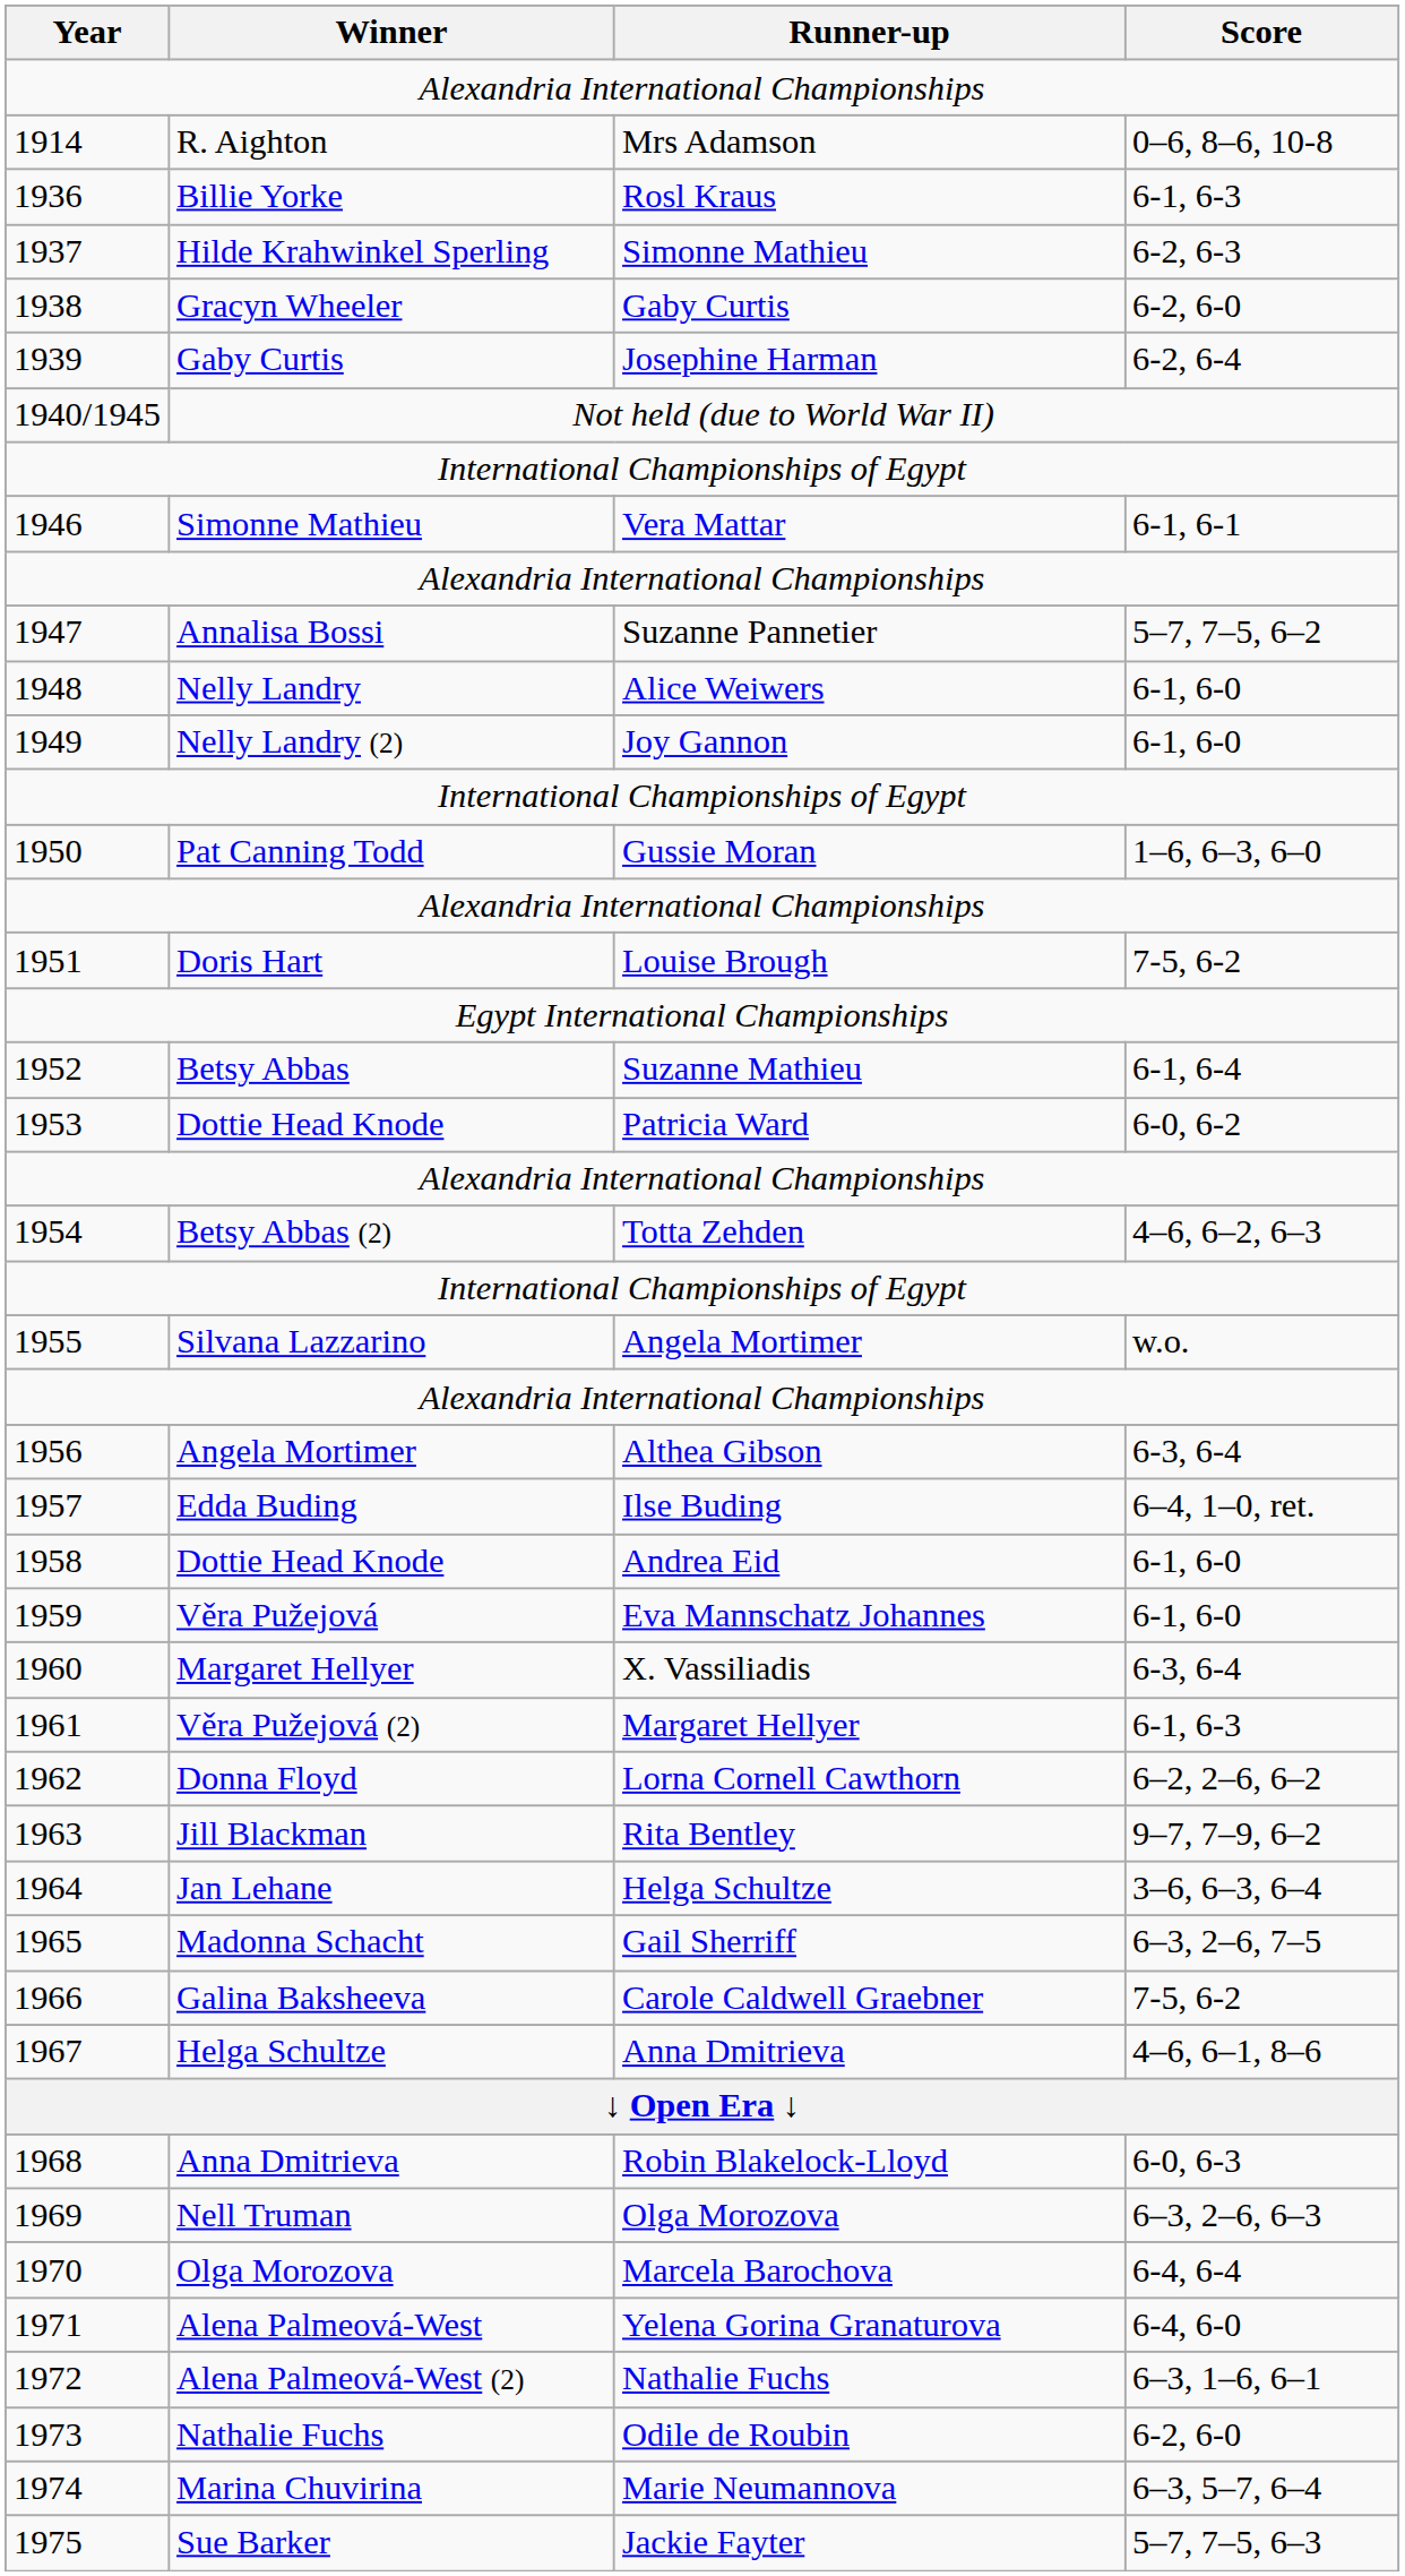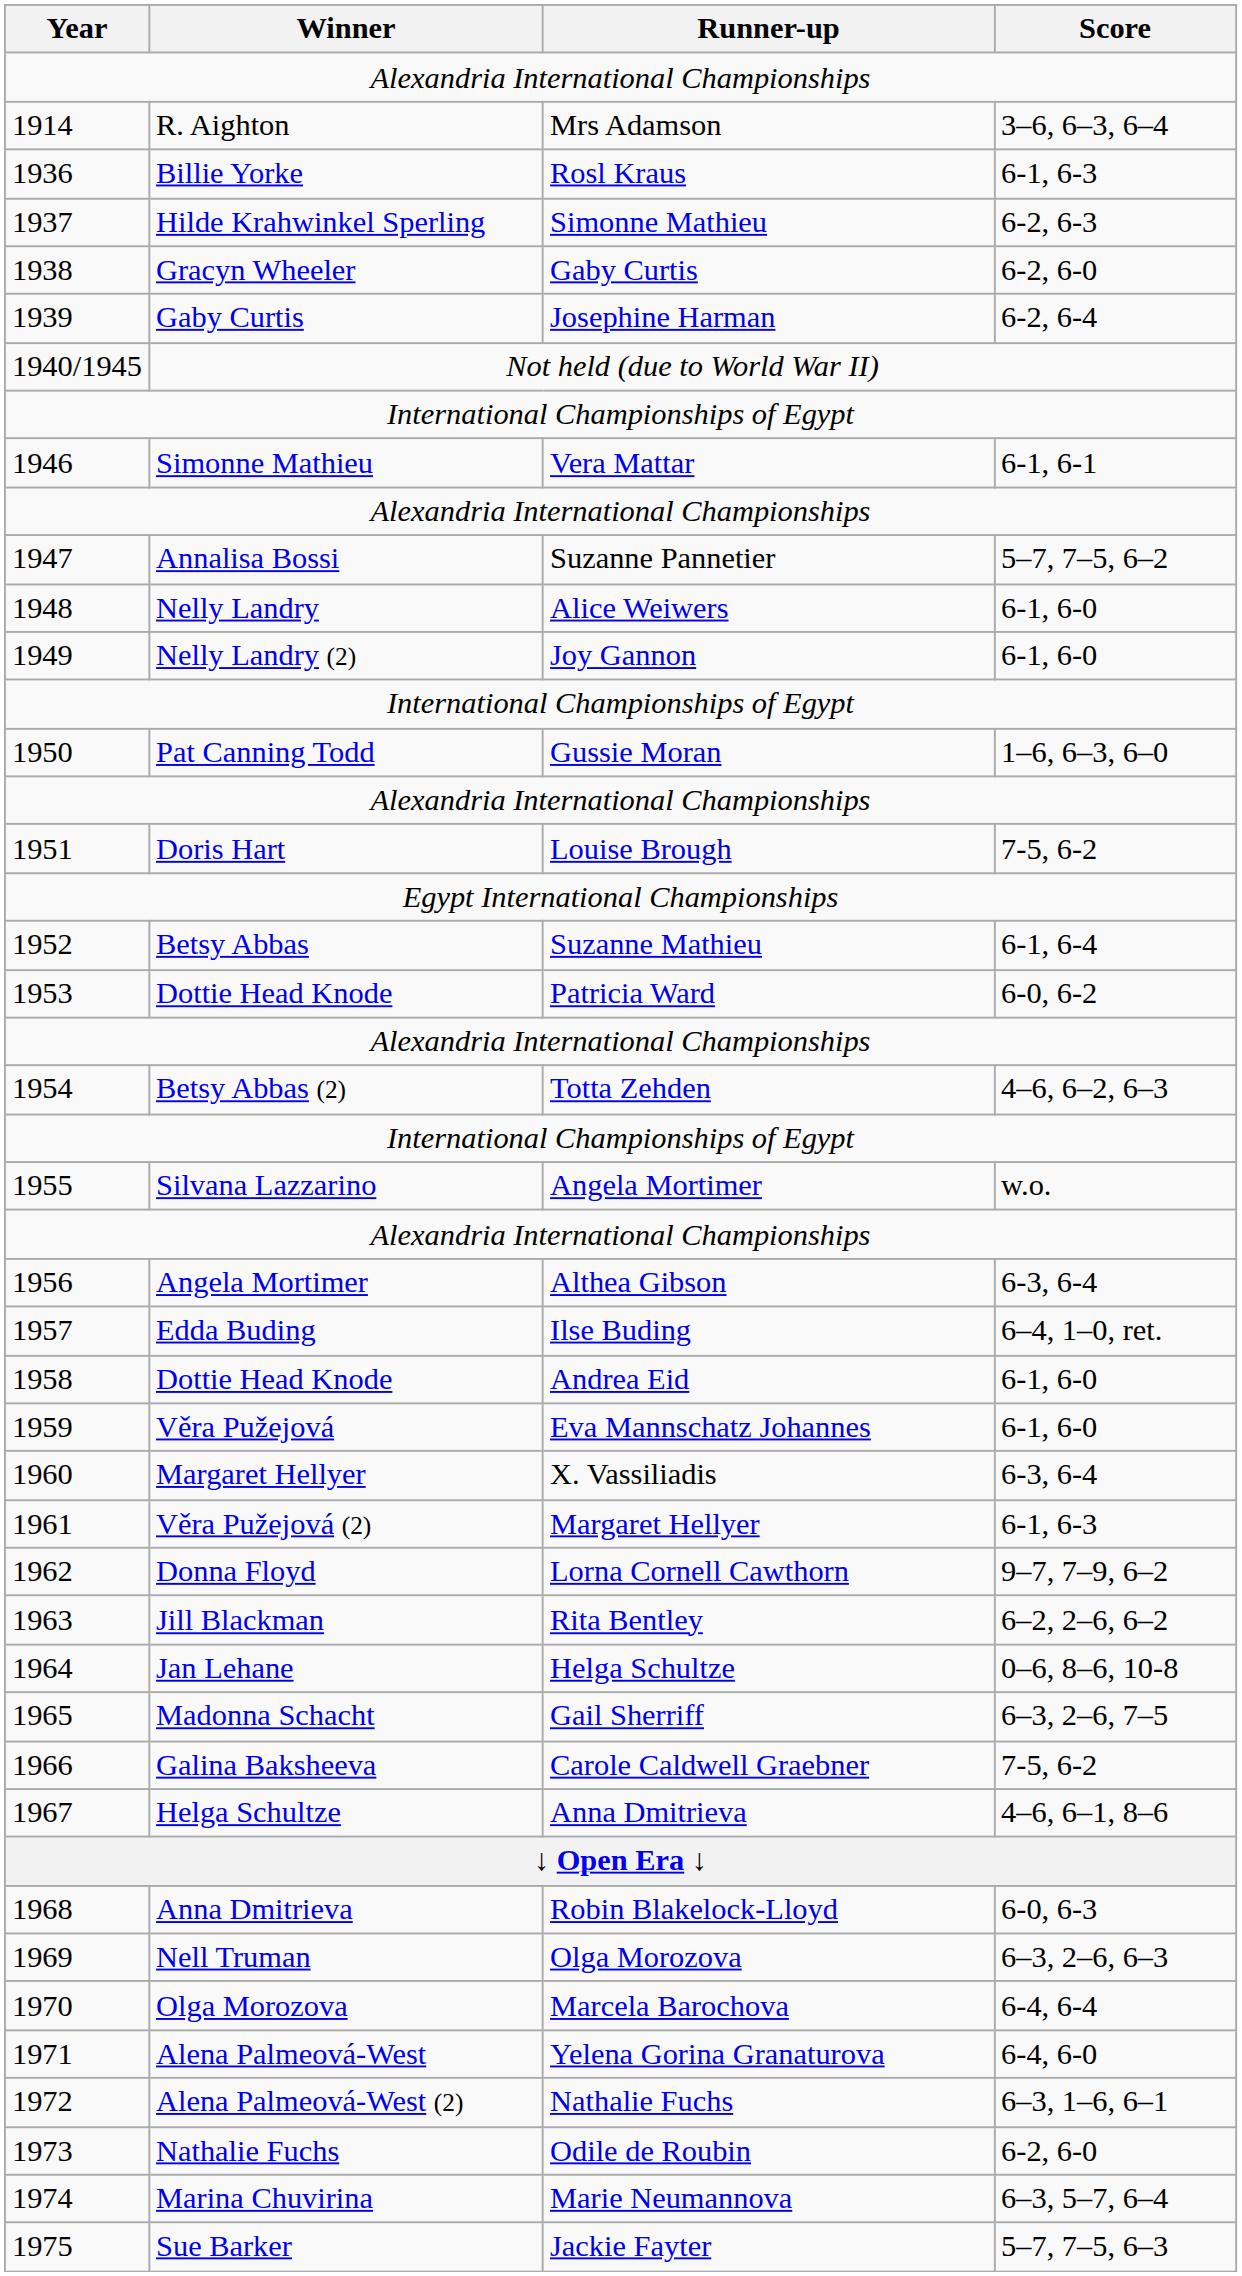1914 | Score: 0–6, 8–6, 10-8 -> 3–6, 6–3, 6–4
1962 | Score: 6–2, 2–6, 6–2 -> 9–7, 7–9, 6–2
1963 | Score: 9–7, 7–9, 6–2 -> 6–2, 2–6, 6–2
1964 | Score: 3–6, 6–3, 6–4 -> 0–6, 8–6, 10-8
